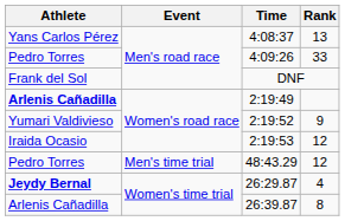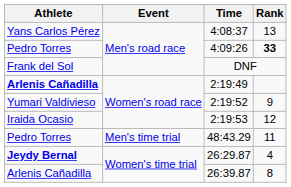4:09:26 | Rank: normal -> bold
48:43.29 | Rank: 12 -> 11
